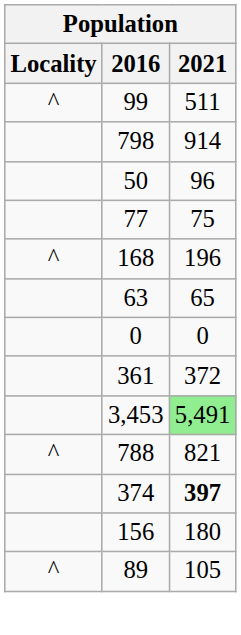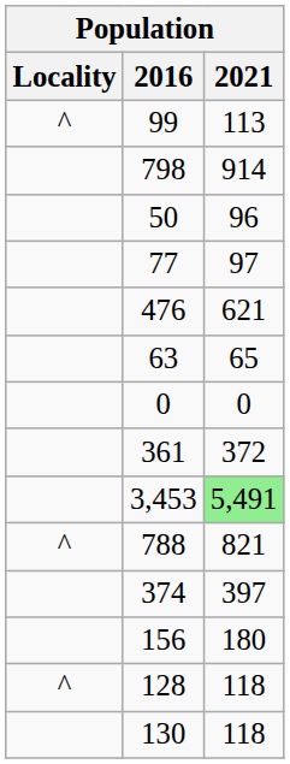99 | 2021: 511 -> 113
77 | 2021: 75 -> 97
- row: ^ | 168 | 196
+ row: 476 | 621
374 | 2021: bold -> normal
- row: ^ | 89 | 105
+ row: ^ | 128 | 118
+ row: 130 | 118
